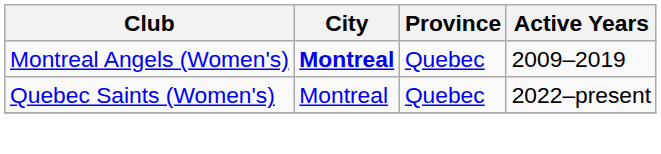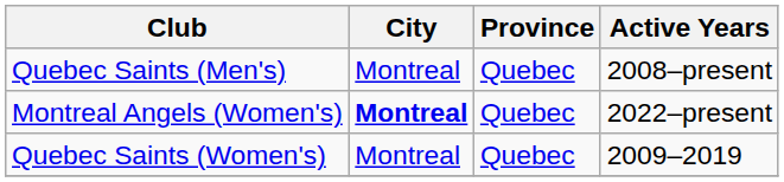+ row: Quebec Saints (Men's) | Montreal | Quebec | 2008–present
Montreal Angels (Women's) | Active Years: 2009–2019 -> 2022–present
Quebec Saints (Women's) | Active Years: 2022–present -> 2009–2019
